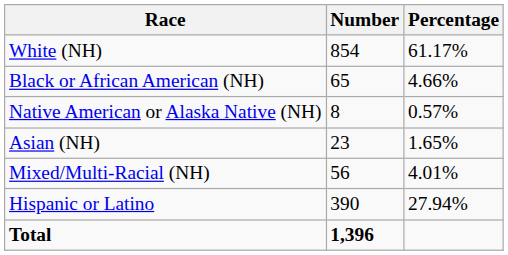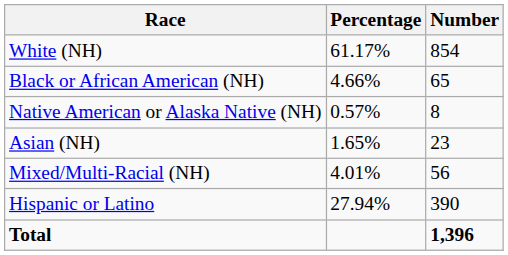columns swapped: Number <-> Percentage
